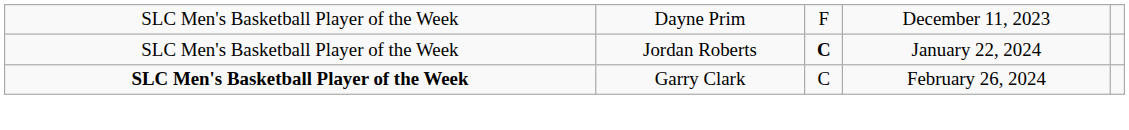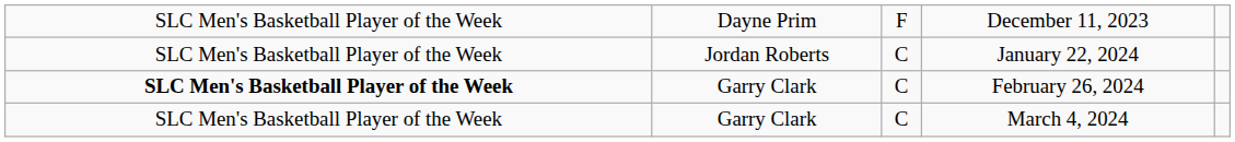January 22, 2024 | column 3: bold -> normal
+ row: SLC Men's Basketball Player of the Week | Garry Clark | C | March 4, 2024
